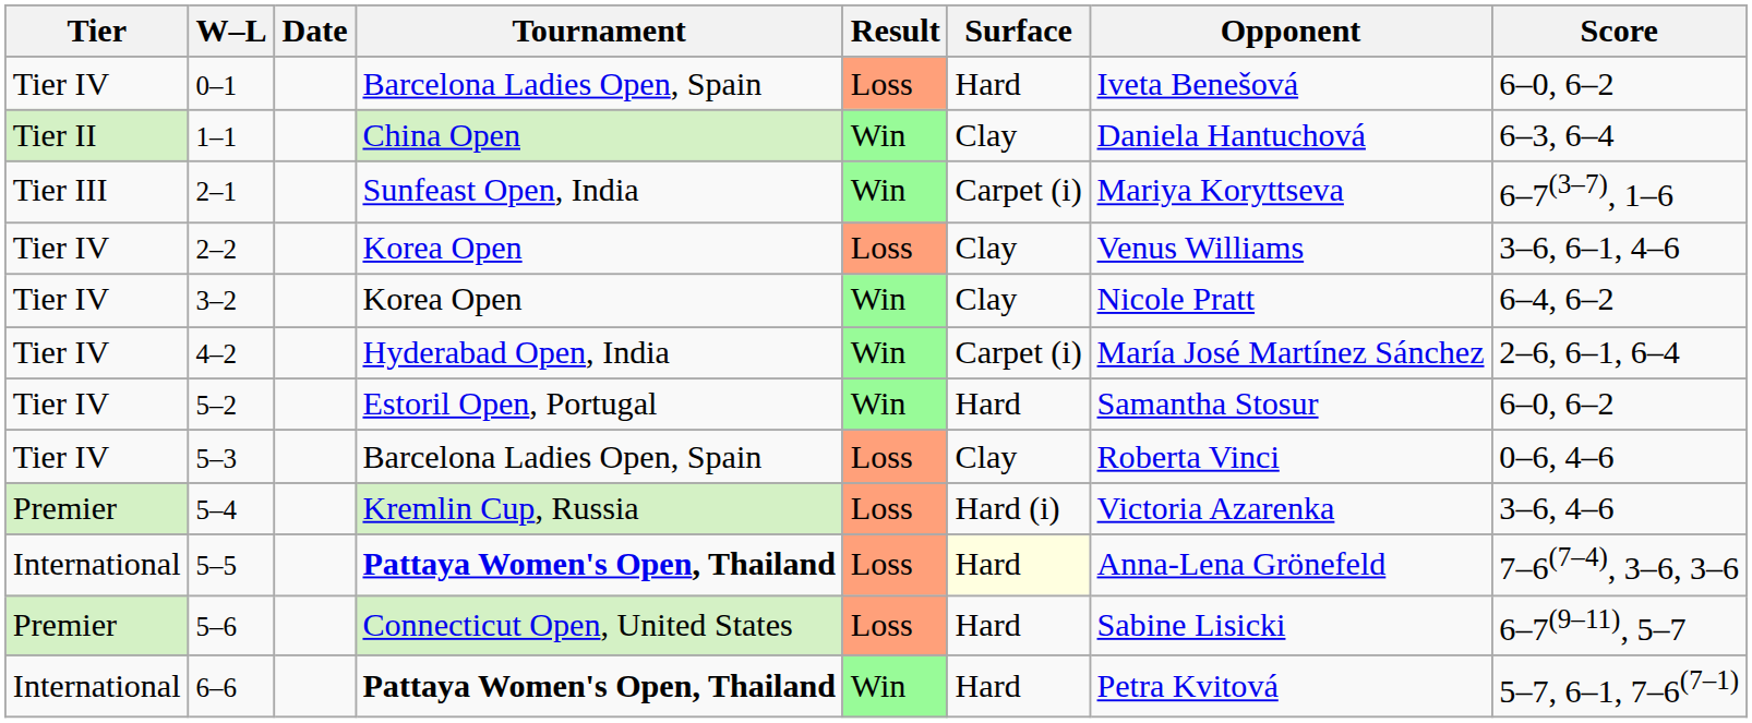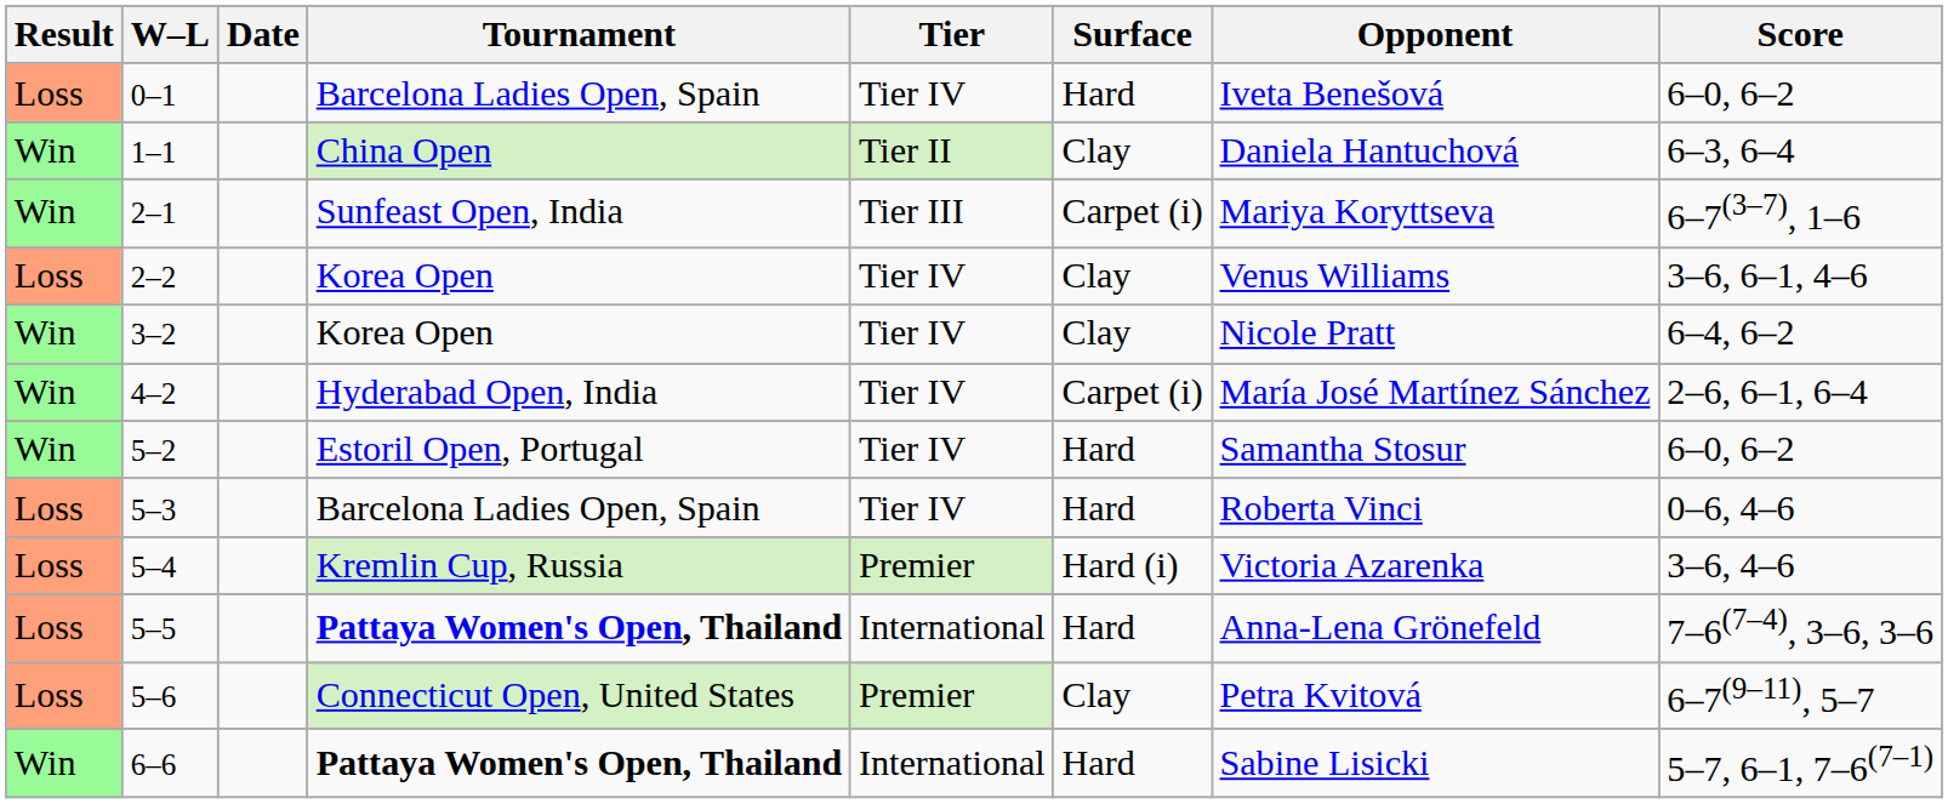columns swapped: Result <-> Tier
5–3 | Surface: Clay -> Hard
5–5 | Surface: lightyellow background -> no background
5–6 | Surface: Hard -> Clay
5–6 | Opponent: Sabine Lisicki -> Petra Kvitová
6–6 | Opponent: Petra Kvitová -> Sabine Lisicki
